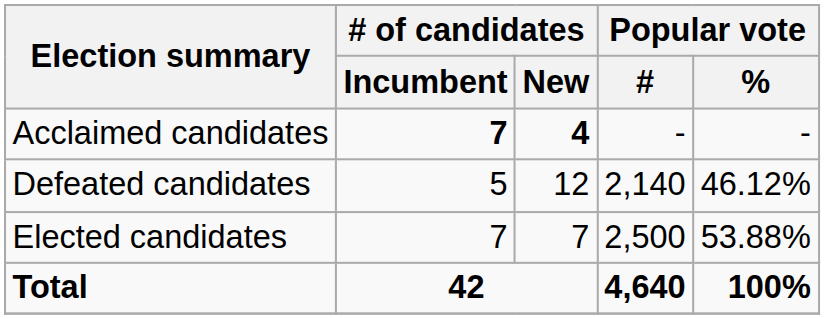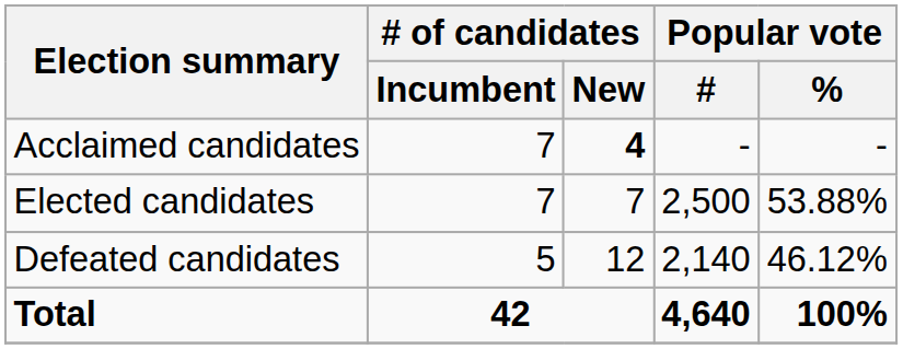Acclaimed candidates | # of candidates / Incumbent: bold -> normal
rows swapped: Elected candidates <-> Defeated candidates
